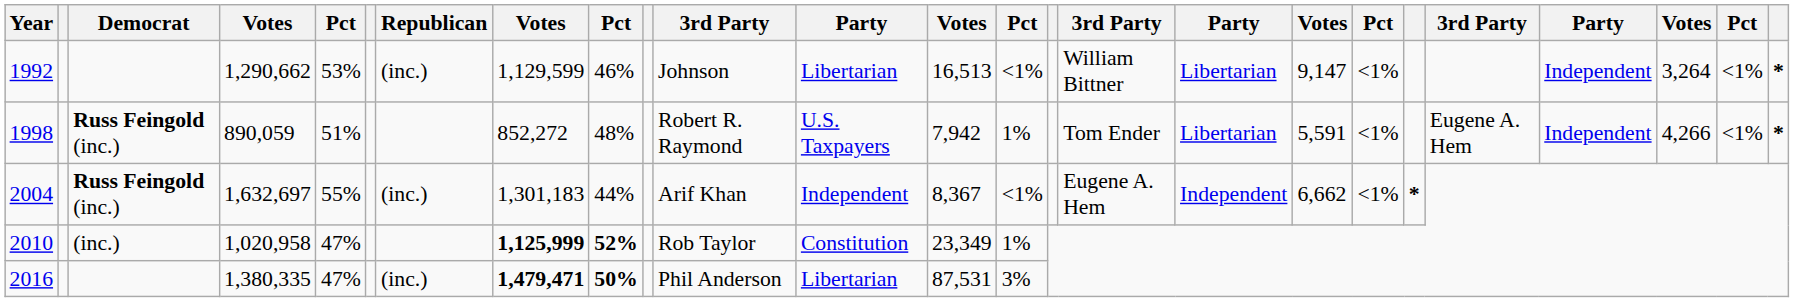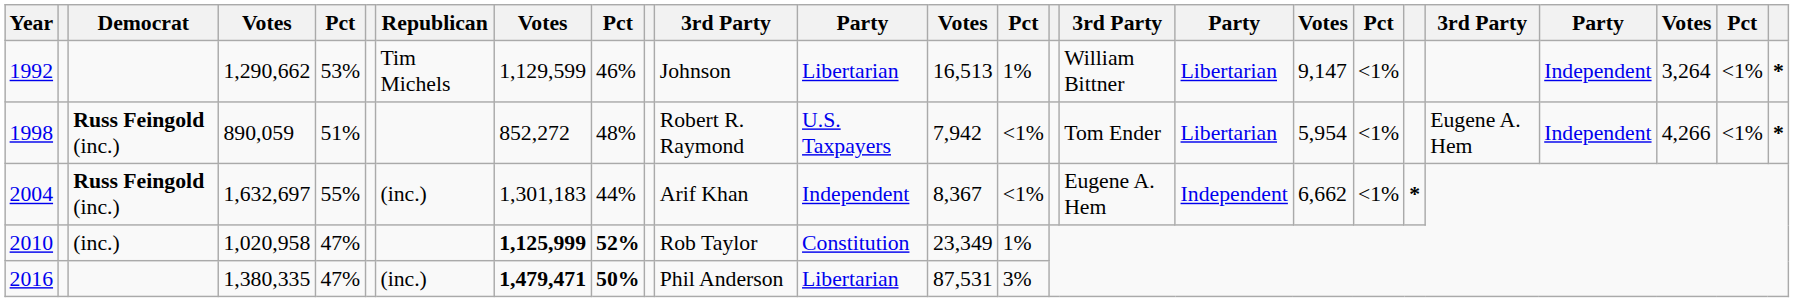1992 | Republican: (inc.) -> Tim Michels
1992 | column 14: <1% -> 1%
1998 | column 14: 1% -> <1%
1998 | column 18: 5,591 -> 5,954
